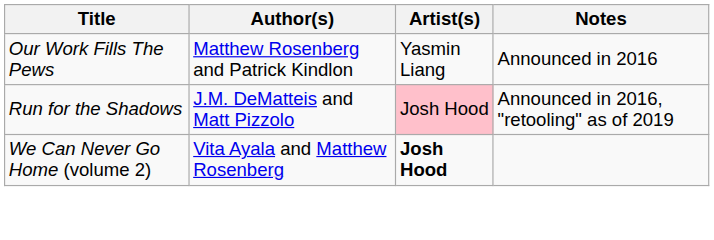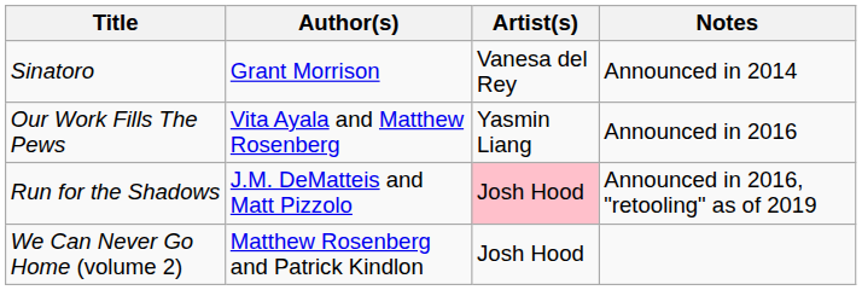+ row: Sinatoro | Grant Morrison | Vanesa del Rey | Announced in 2014
Our Work Fills The Pews | Author(s): Matthew Rosenberg and Patrick Kindlon -> Vita Ayala and Matthew Rosenberg
We Can Never Go Home (volume 2) | Author(s): Vita Ayala and Matthew Rosenberg -> Matthew Rosenberg and Patrick Kindlon
We Can Never Go Home (volume 2) | Artist(s): bold -> normal
